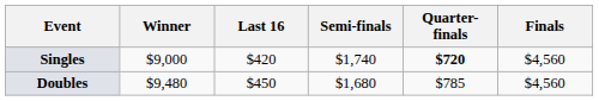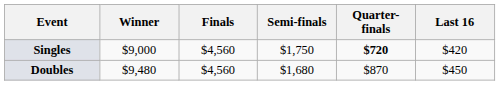columns swapped: Finals <-> Last 16
Singles | Semi-finals: $1,740 -> $1,750
Doubles | Quarter-finals: $785 -> $870
